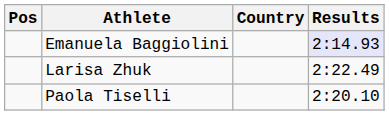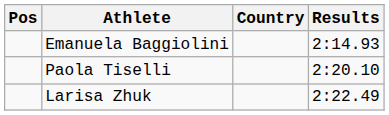Emanuela Baggiolini | Results: lavender background -> no background
rows swapped: Paola Tiselli <-> Larisa Zhuk
